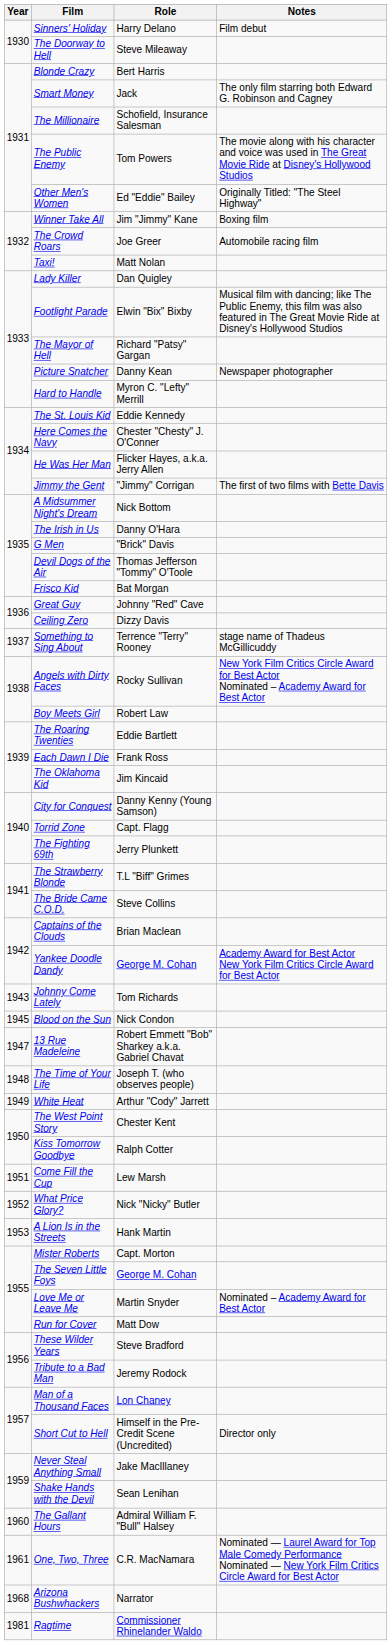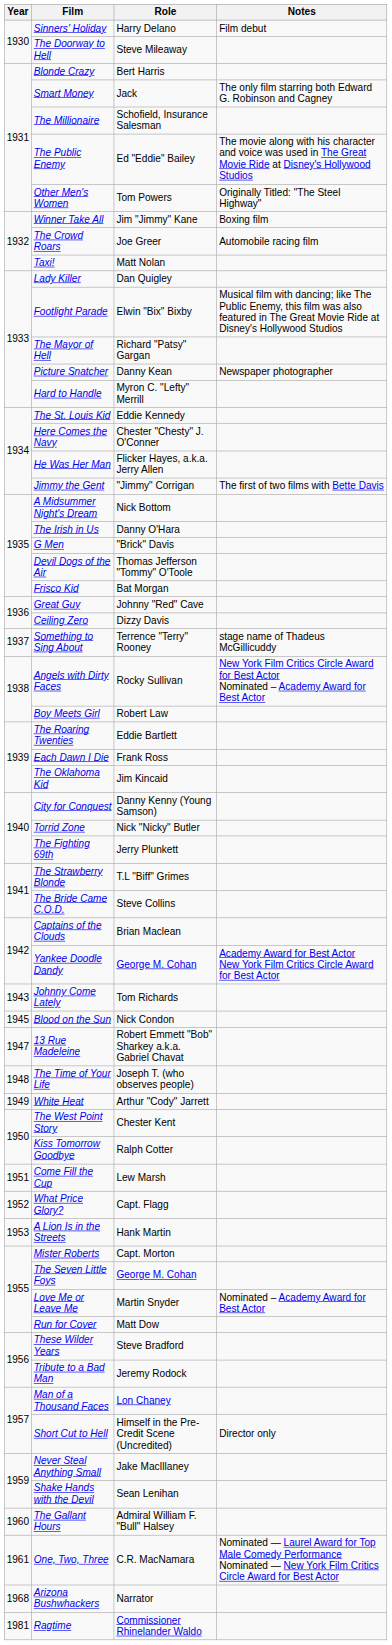The Public Enemy | Role: Tom Powers -> Ed "Eddie" Bailey
Other Men's Women | Role: Ed "Eddie" Bailey -> Tom Powers
Torrid Zone | Role: Capt. Flagg -> Nick "Nicky" Butler
What Price Glory? | Role: Nick "Nicky" Butler -> Capt. Flagg
